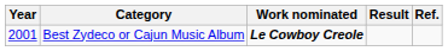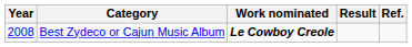Best Zydeco or Cajun Music Album | Year: 2001 -> 2008
